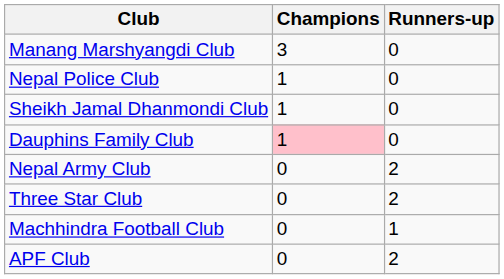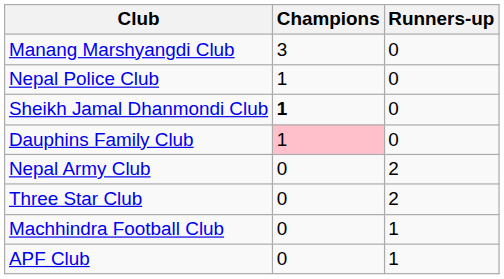Sheikh Jamal Dhanmondi Club | Champions: normal -> bold
APF Club | Runners-up: 2 -> 1
